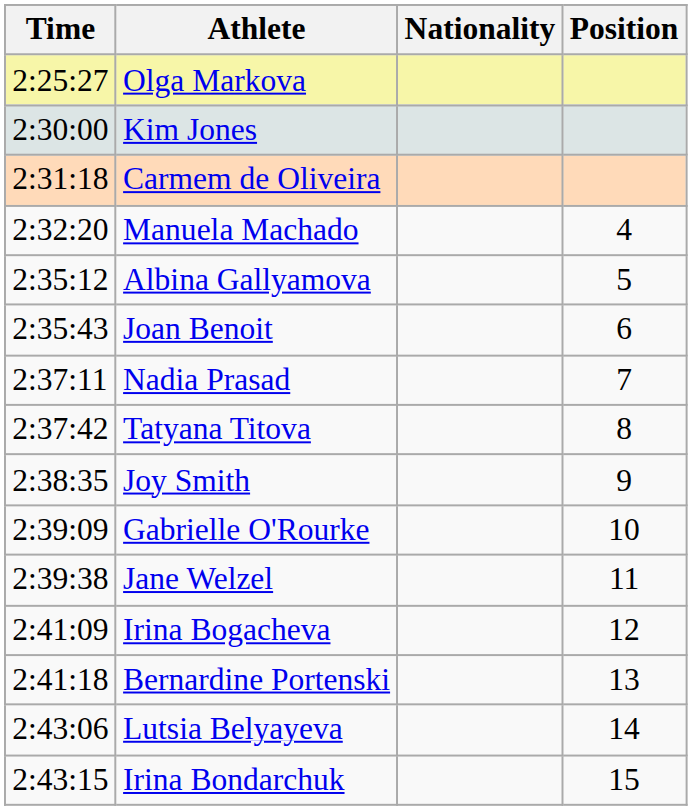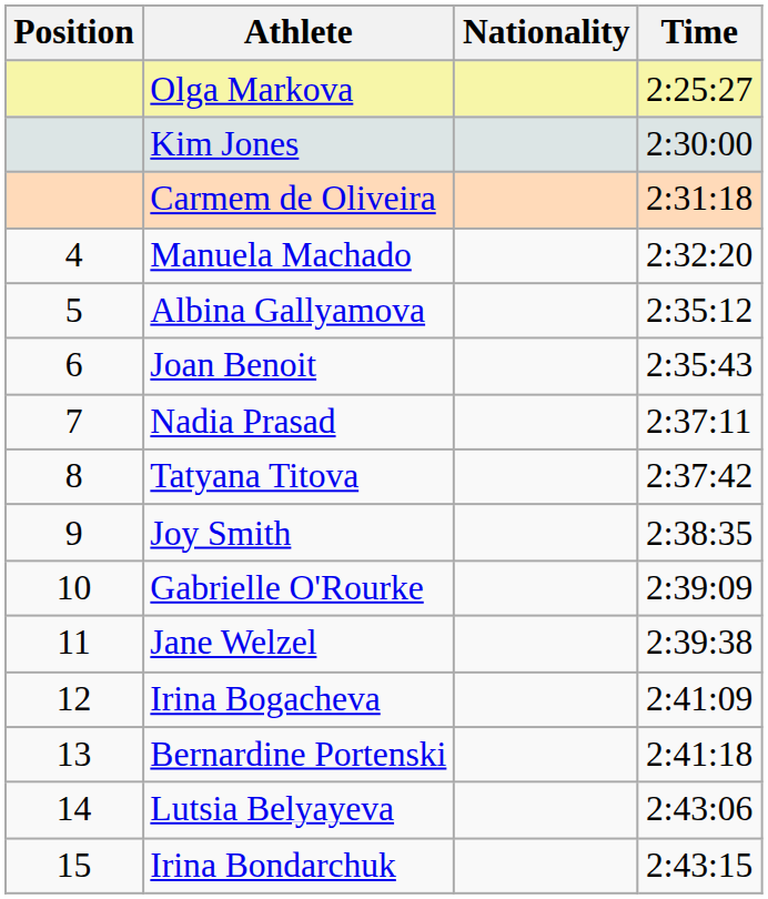columns swapped: Position <-> Time
